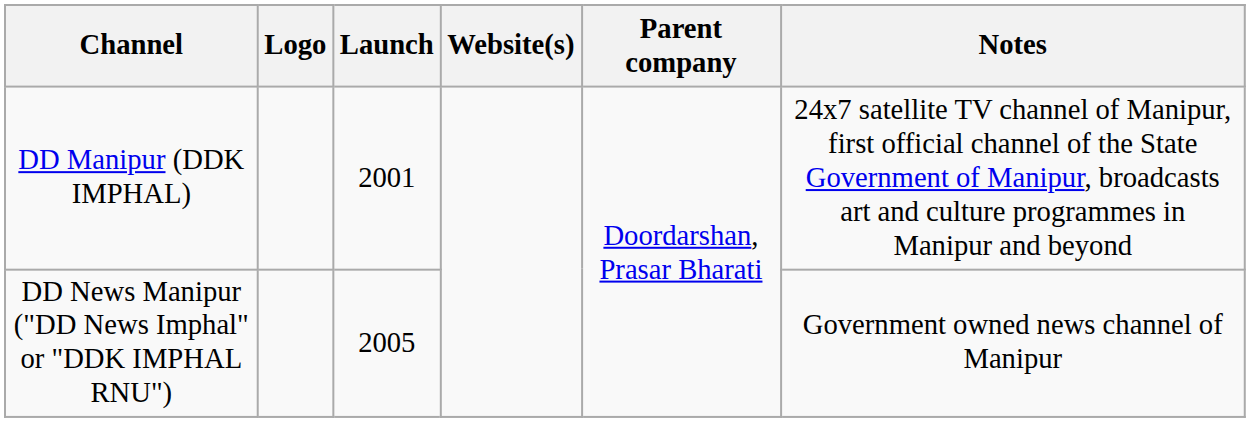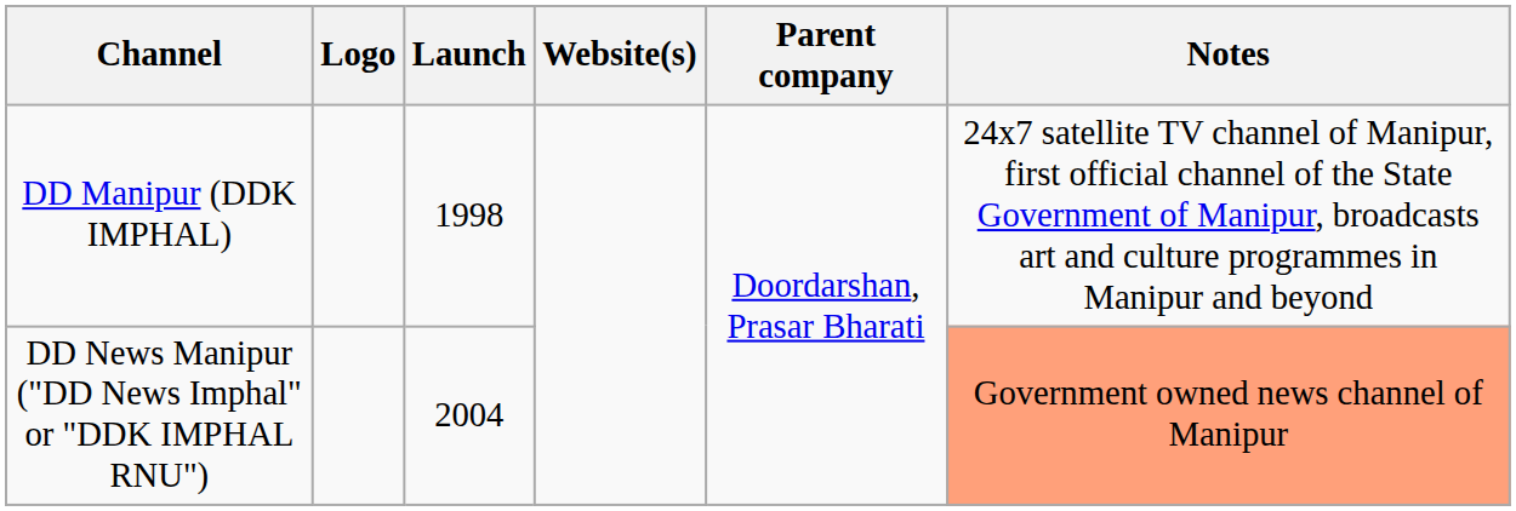DD Manipur (DDK IMPHAL) | Launch: 2001 -> 1998
DD News Manipur ("DD News Imphal" or "DDK IMPHAL RNU") | Launch: 2005 -> 2004
DD News Manipur ("DD News Imphal" or "DDK IMPHAL RNU") | Notes: no background -> lightsalmon background
